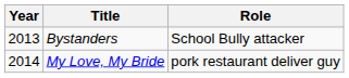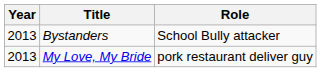My Love, My Bride | Year: 2014 -> 2013
